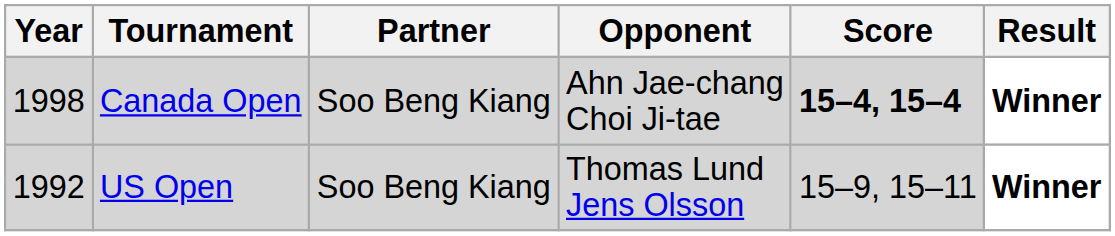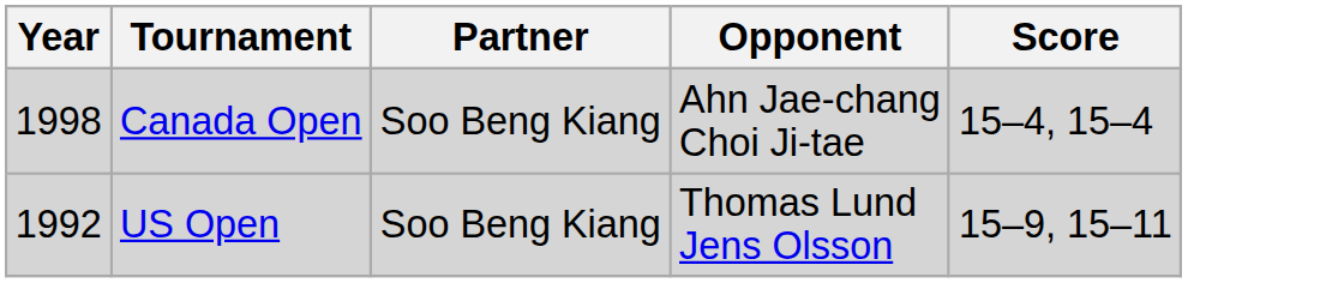- column: Result | Winner | Winner
Canada Open | Score: bold -> normal
